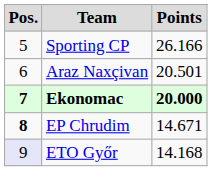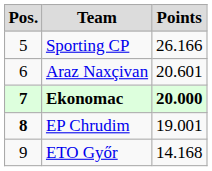Araz Naxçivan | Points: 20.501 -> 20.601
EP Chrudim | Points: 14.671 -> 19.001
ETO Győr | Pos.: lavender background -> no background
